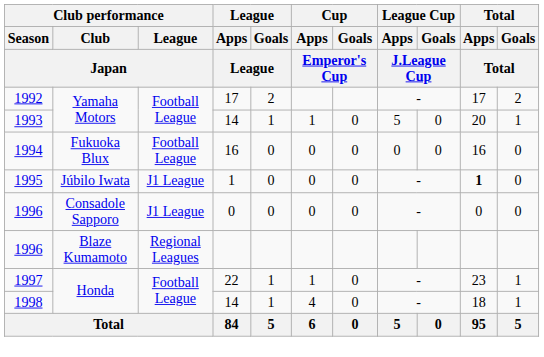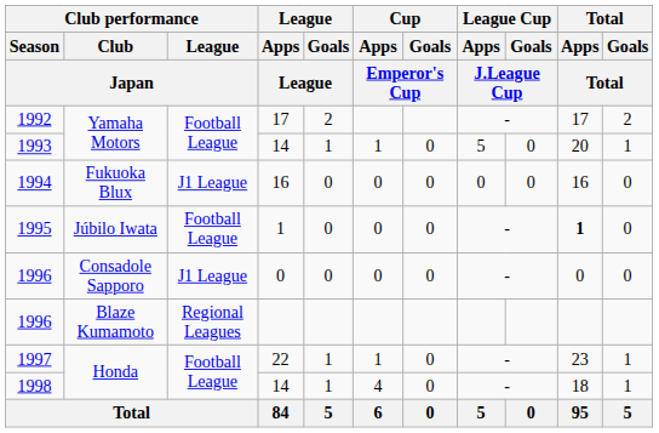1994 | Club performance / League / Japan: Football League -> J1 League
1995 | Club performance / League / Japan: J1 League -> Football League
